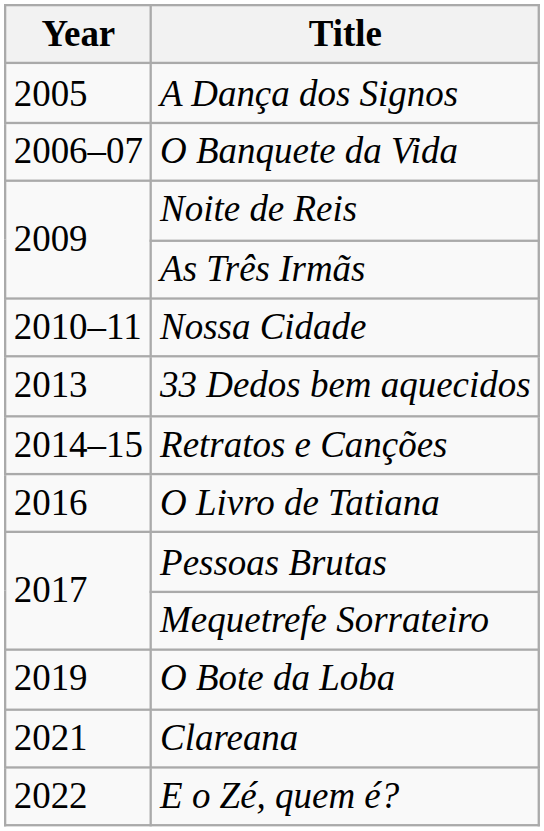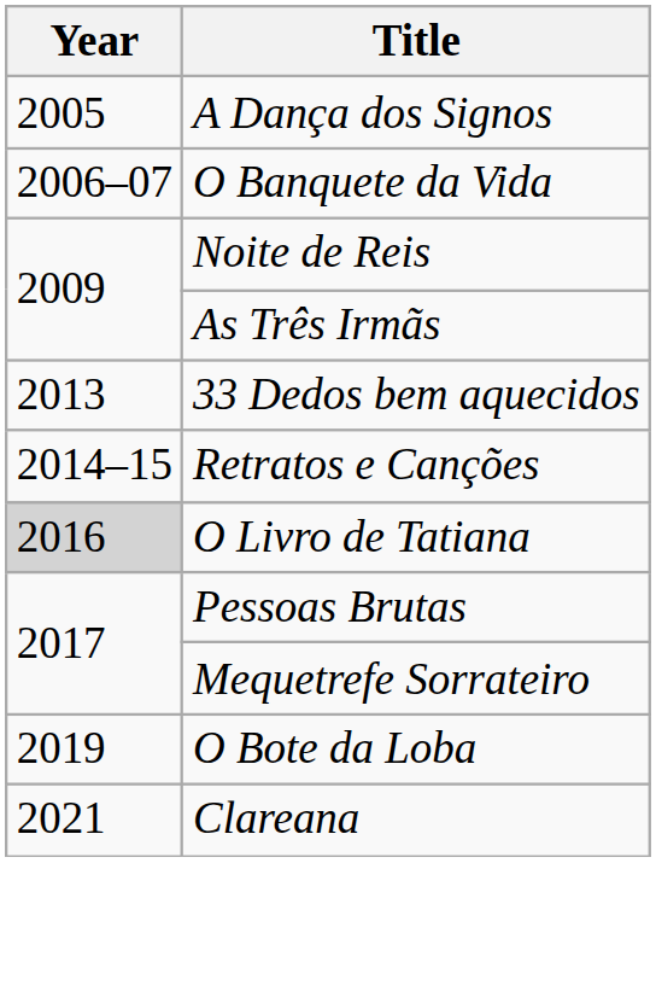- row: 2010–11 | Nossa Cidade
O Livro de Tatiana | Year: no background -> lightgrey background
- row: 2022 | E o Zé, quem é?
